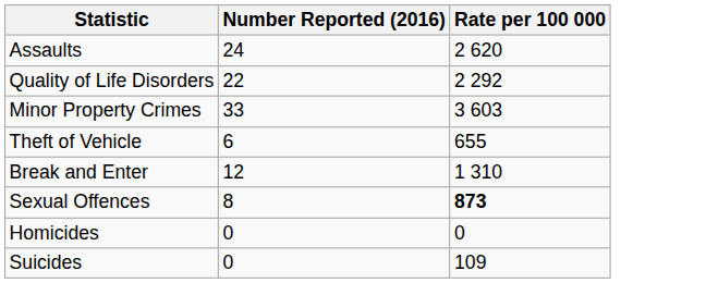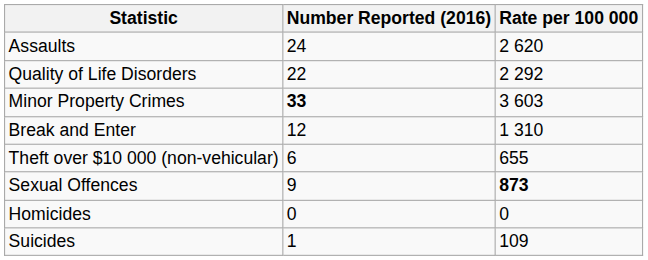Minor Property Crimes | Number Reported (2016): normal -> bold
- row: Theft of Vehicle | 6 | 655
+ row: Theft over $10 000 (non-vehicular) | 6 | 655
Sexual Offences | Number Reported (2016): 8 -> 9
Suicides | Number Reported (2016): 0 -> 1
